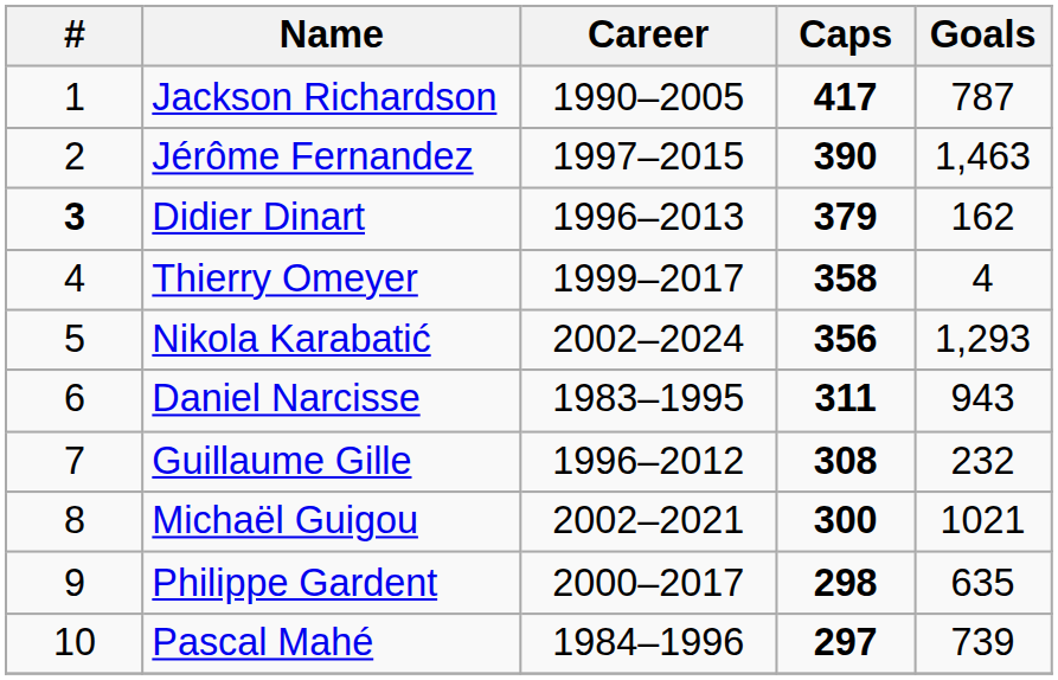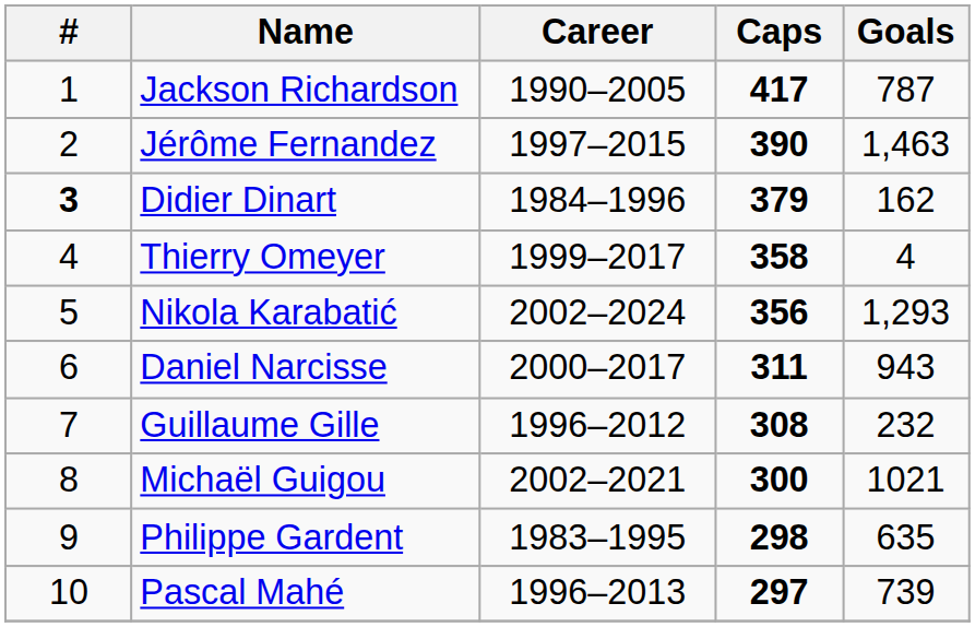Didier Dinart | Career: 1996–2013 -> 1984–1996
Daniel Narcisse | Career: 1983–1995 -> 2000–2017
Philippe Gardent | Career: 2000–2017 -> 1983–1995
Pascal Mahé | Career: 1984–1996 -> 1996–2013
